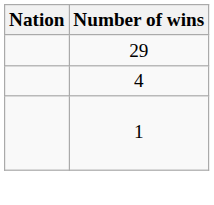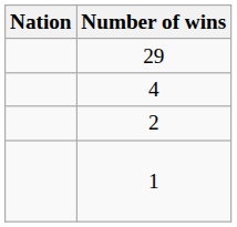+ row: 2
